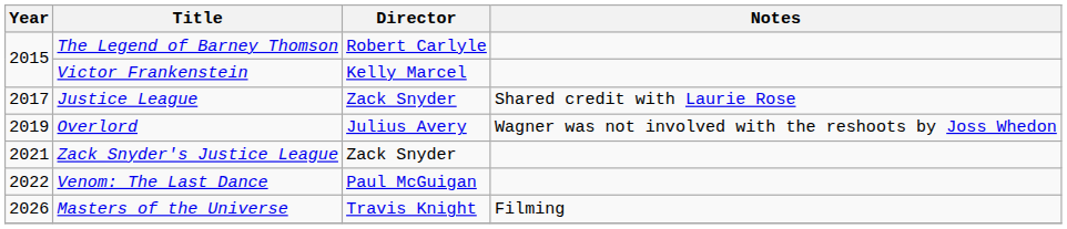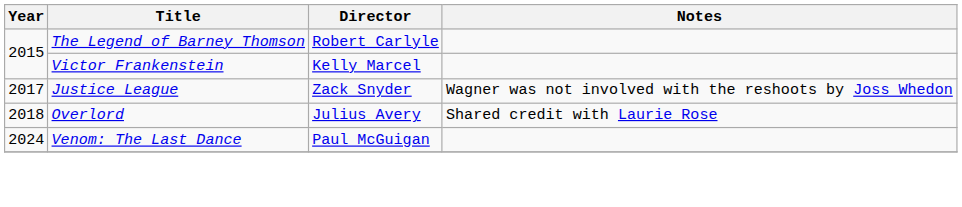Justice League | Notes: Shared credit with Laurie Rose -> Wagner was not involved with the reshoots by Joss Whedon
Overlord | Year: 2019 -> 2018
Overlord | Notes: Wagner was not involved with the reshoots by Joss Whedon -> Shared credit with Laurie Rose
- row: 2021 | Zack Snyder's Justice League | Zack Snyder
Venom: The Last Dance | Year: 2022 -> 2024
- row: 2026 | Masters of the Universe | Travis Knight | Filming
